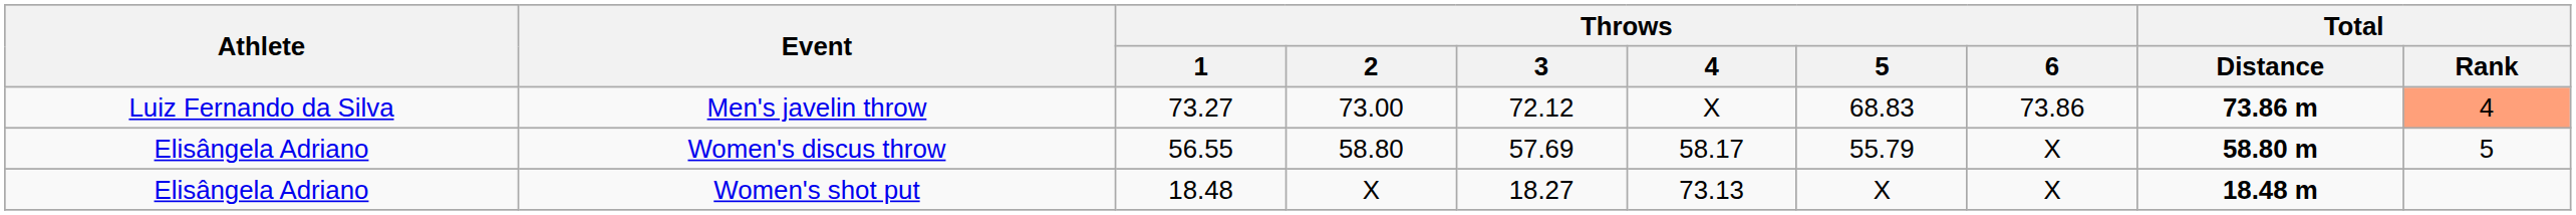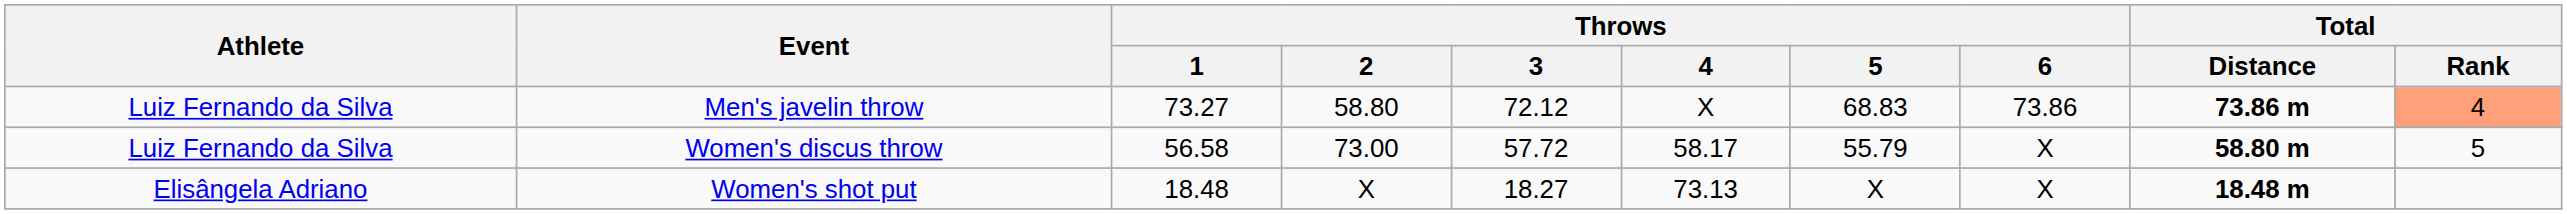Men's javelin throw | Throws / 2: 73.00 -> 58.80
Women's discus throw | Athlete: Elisângela Adriano -> Luiz Fernando da Silva
Women's discus throw | Throws / 1: 56.55 -> 56.58
Women's discus throw | Throws / 2: 58.80 -> 73.00
Women's discus throw | Throws / 3: 57.69 -> 57.72
